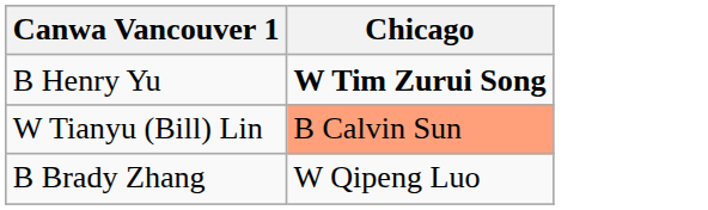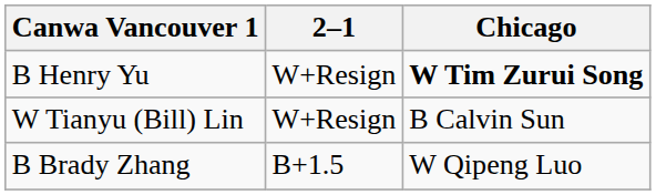+ column: 2–1 | W+Resign | W+Resign | B+1.5
W Tianyu (Bill) Lin | Chicago: lightsalmon background -> no background
